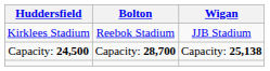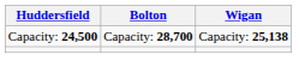- row: Kirklees Stadium | Reebok Stadium | JJB Stadium
